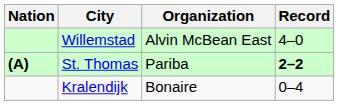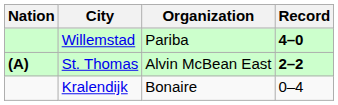Willemstad | Organization: Alvin McBean East -> Pariba
Willemstad | Record: normal -> bold
St. Thomas | Organization: Pariba -> Alvin McBean East
